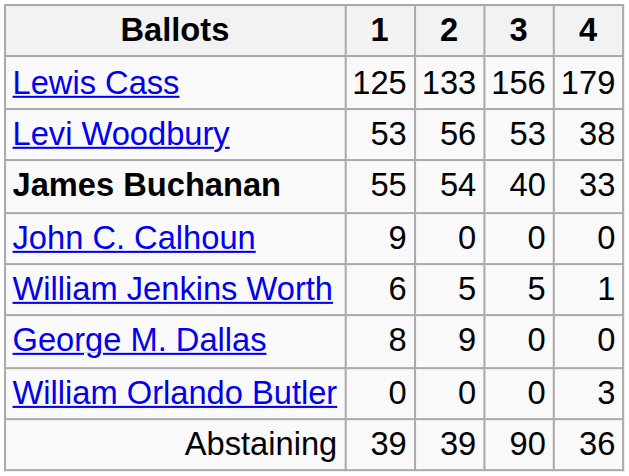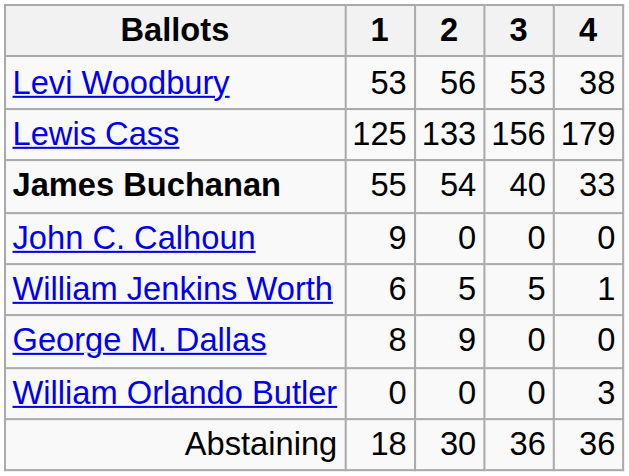rows swapped: Lewis Cass <-> Levi Woodbury
Abstaining | 1: 39 -> 18
Abstaining | 2: 39 -> 30
Abstaining | 3: 90 -> 36
